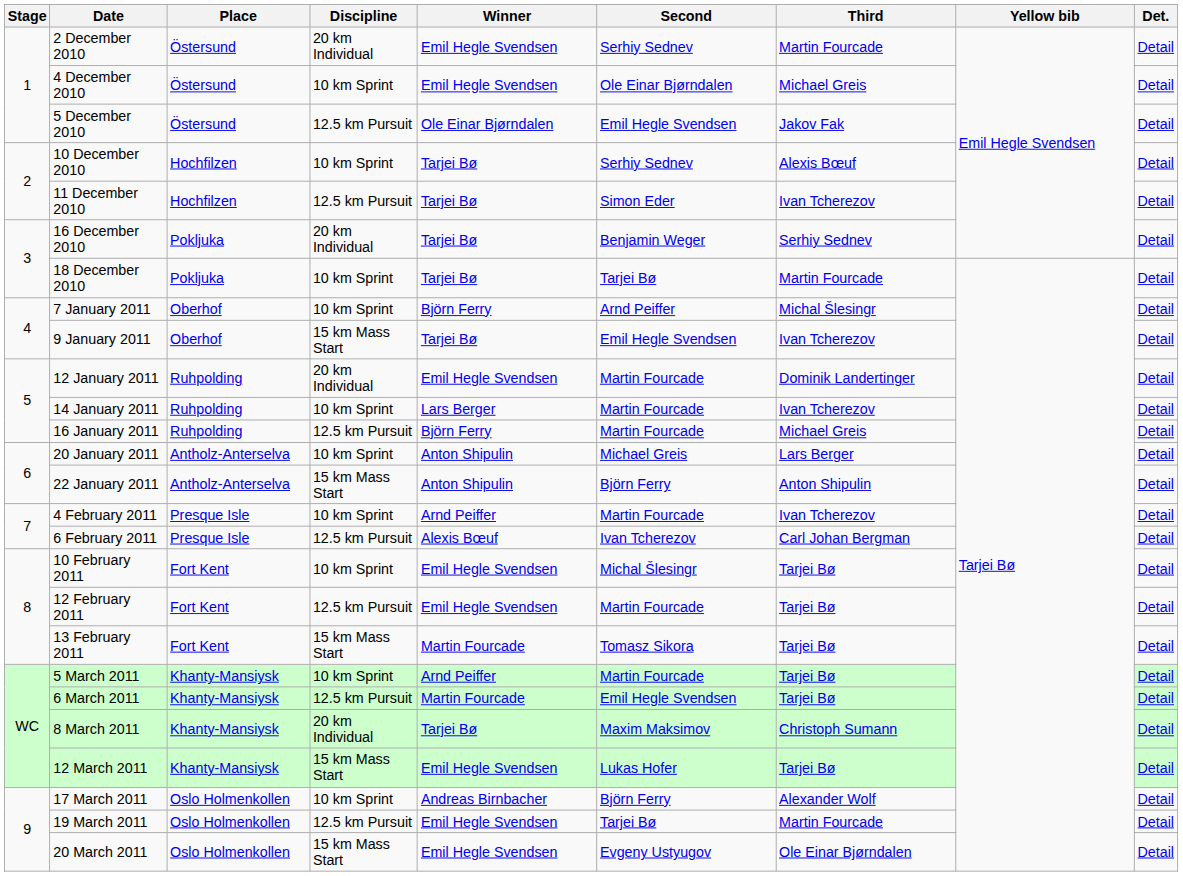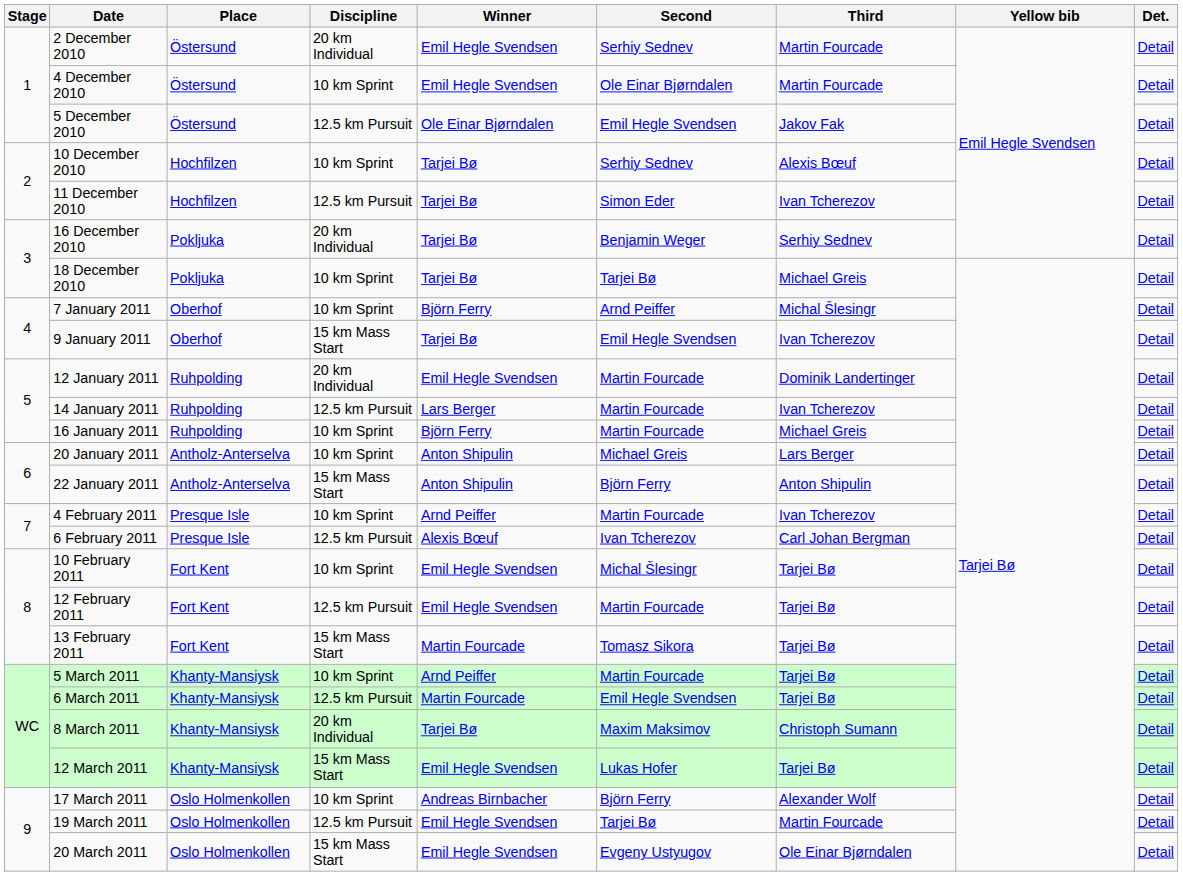4 December 2010 | Third: Michael Greis -> Martin Fourcade
18 December 2010 | Third: Martin Fourcade -> Michael Greis
14 January 2011 | Discipline: 10 km Sprint -> 12.5 km Pursuit
16 January 2011 | Discipline: 12.5 km Pursuit -> 10 km Sprint
